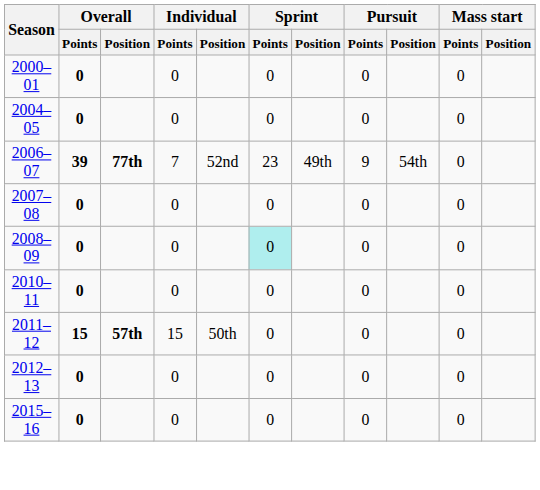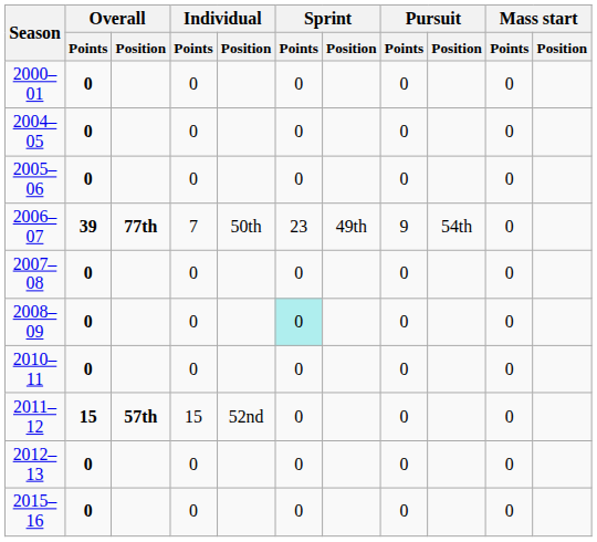+ row: 2005–06 | 0 | 0 | 0 | 0 | 0
2006–07 | Individual / Position: 52nd -> 50th
2011–12 | Individual / Position: 50th -> 52nd
